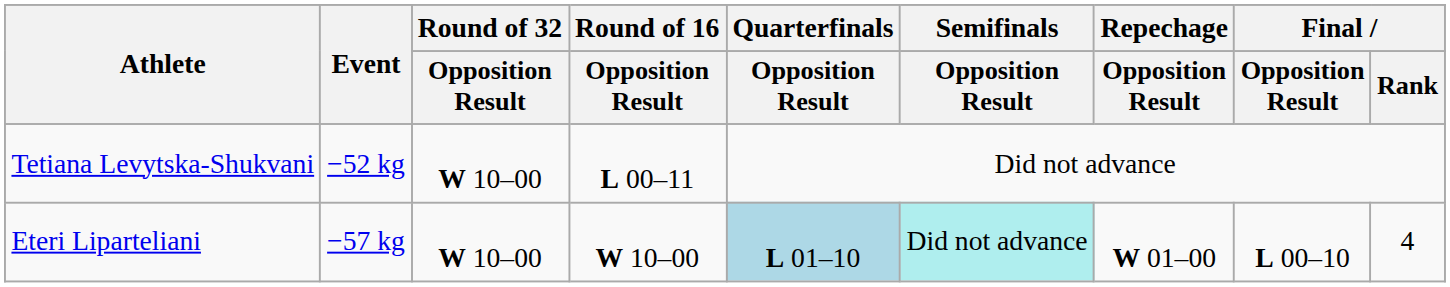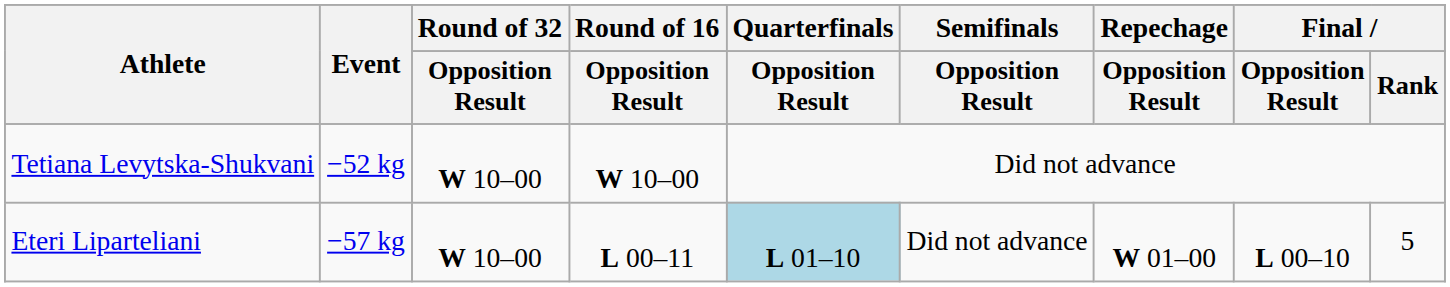Tetiana Levytska-Shukvani | Round of 16 / Opposition Result: L 00–11 -> W 10–00
Eteri Liparteliani | Round of 16 / Opposition Result: W 10–00 -> L 00–11
Eteri Liparteliani | Semifinals / Opposition Result: paleturquoise background -> no background
Eteri Liparteliani | Final / Rank: 4 -> 5
